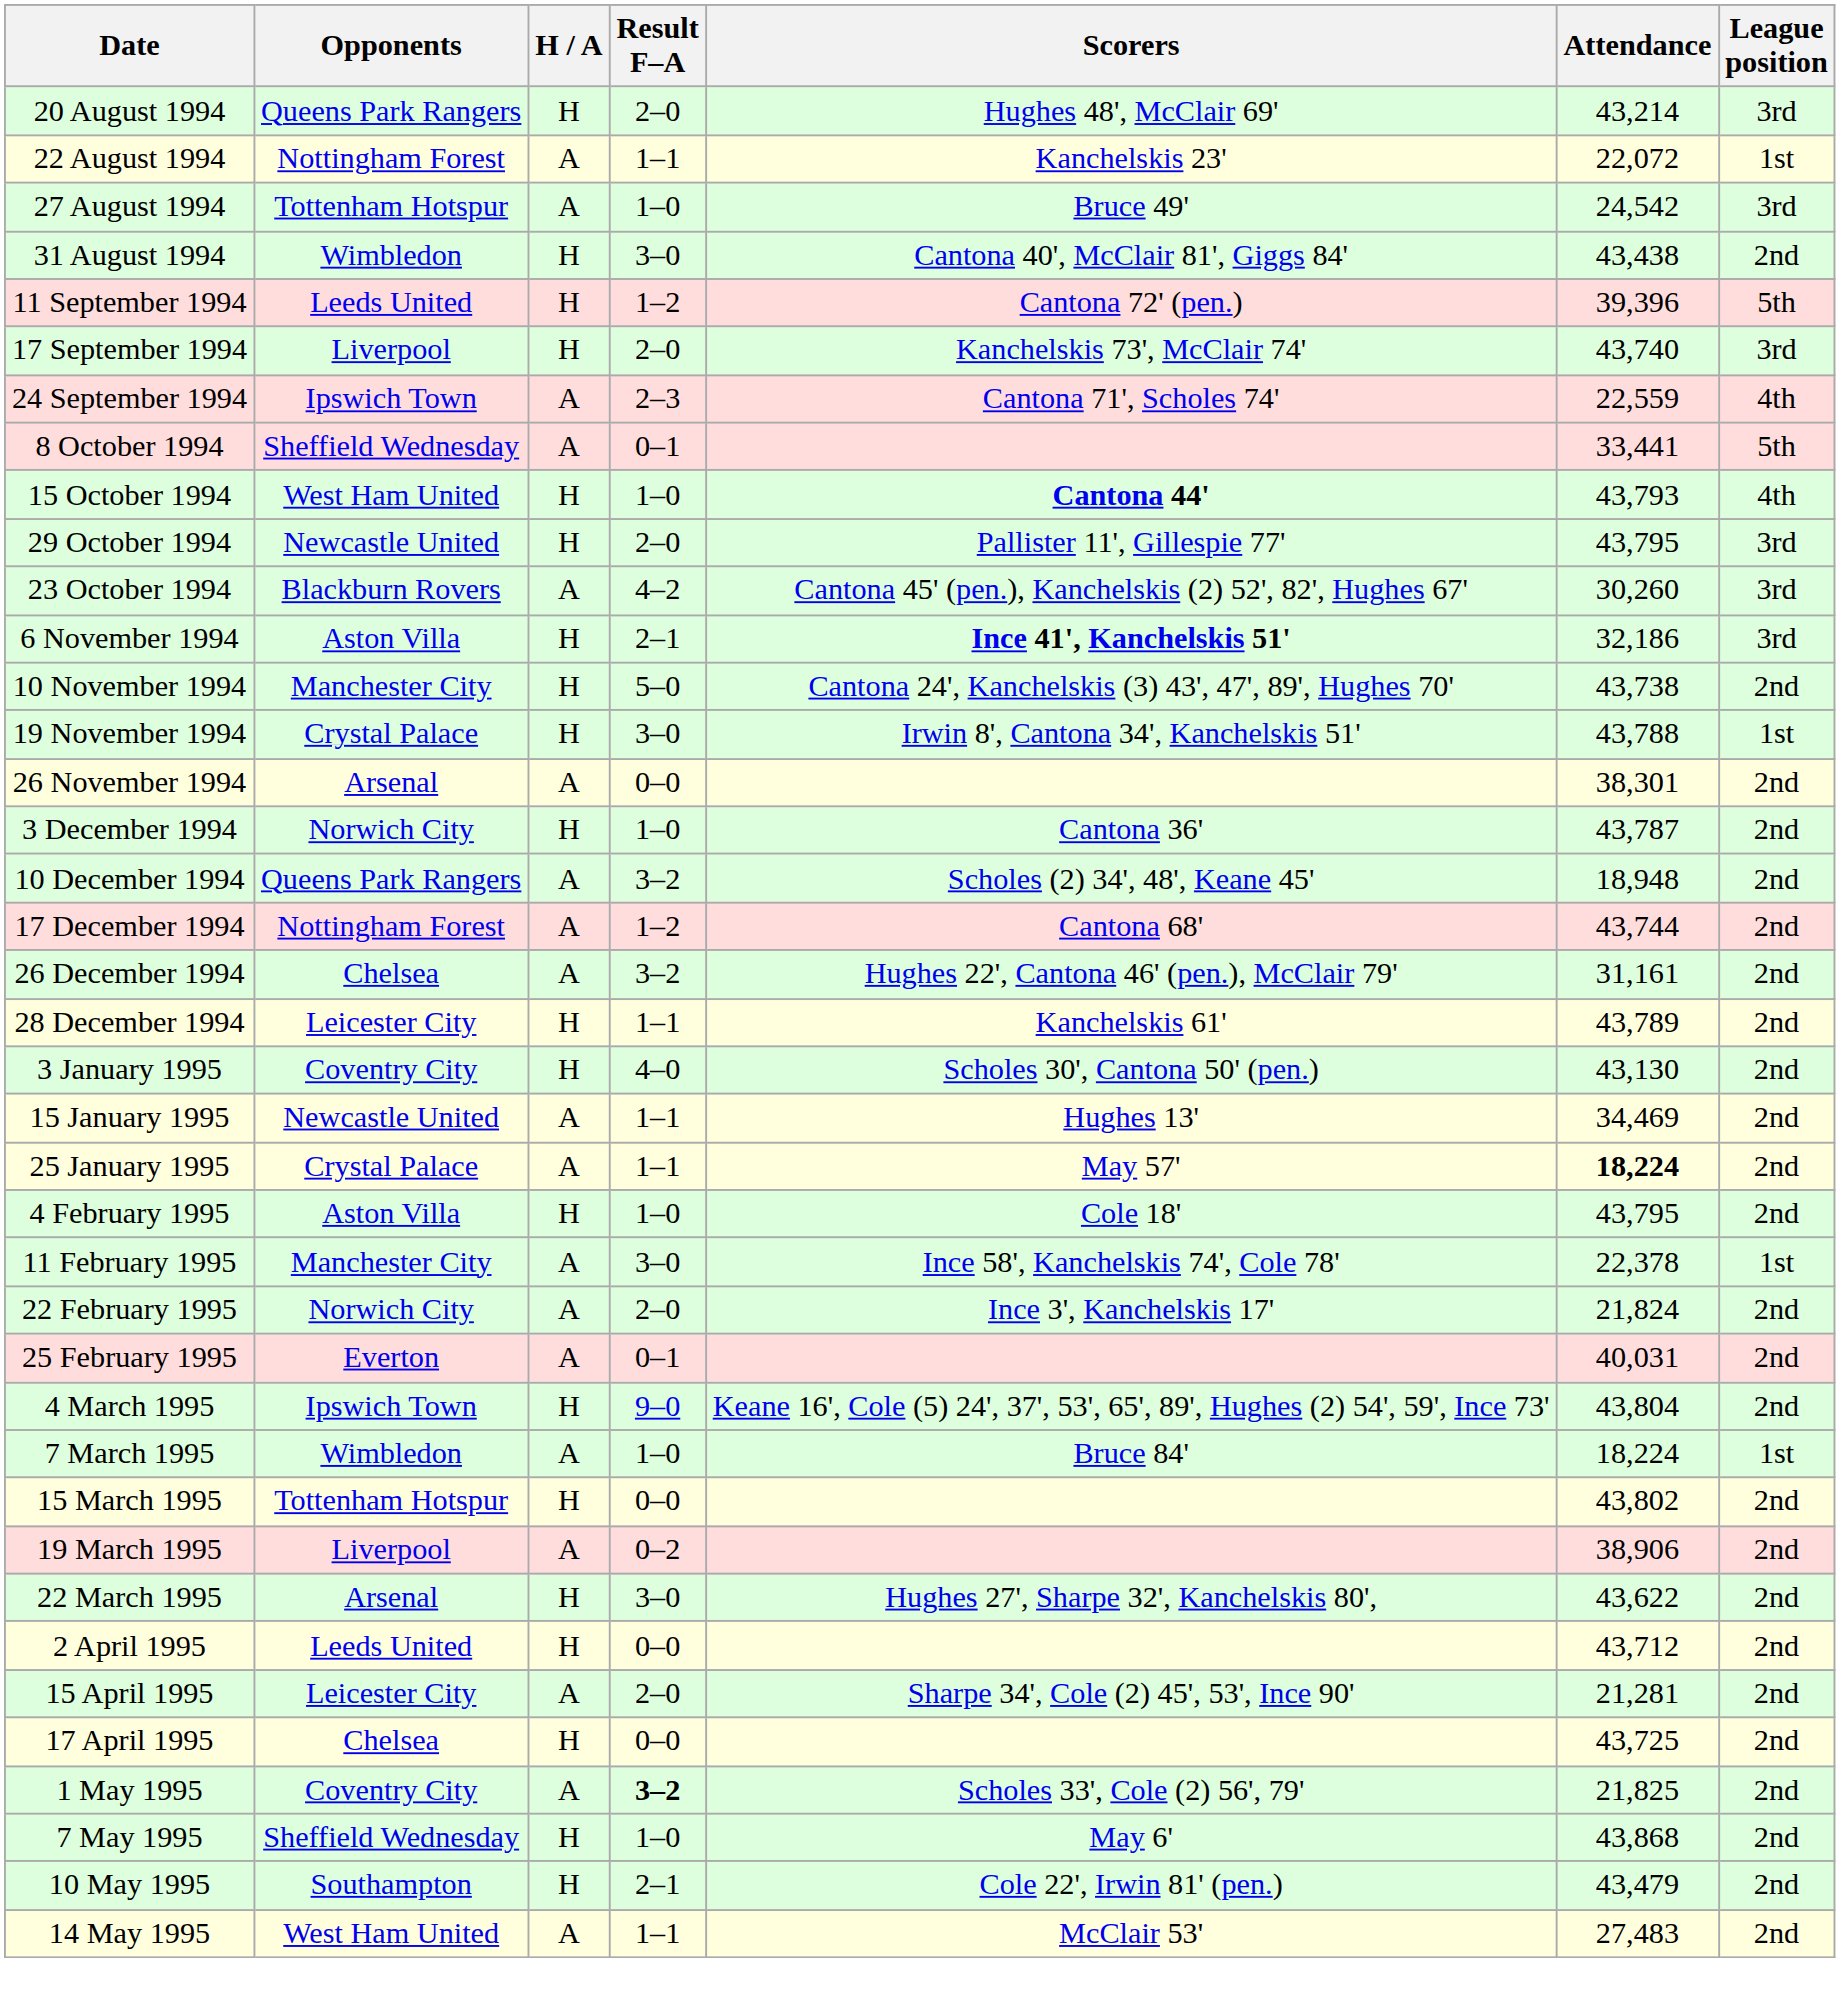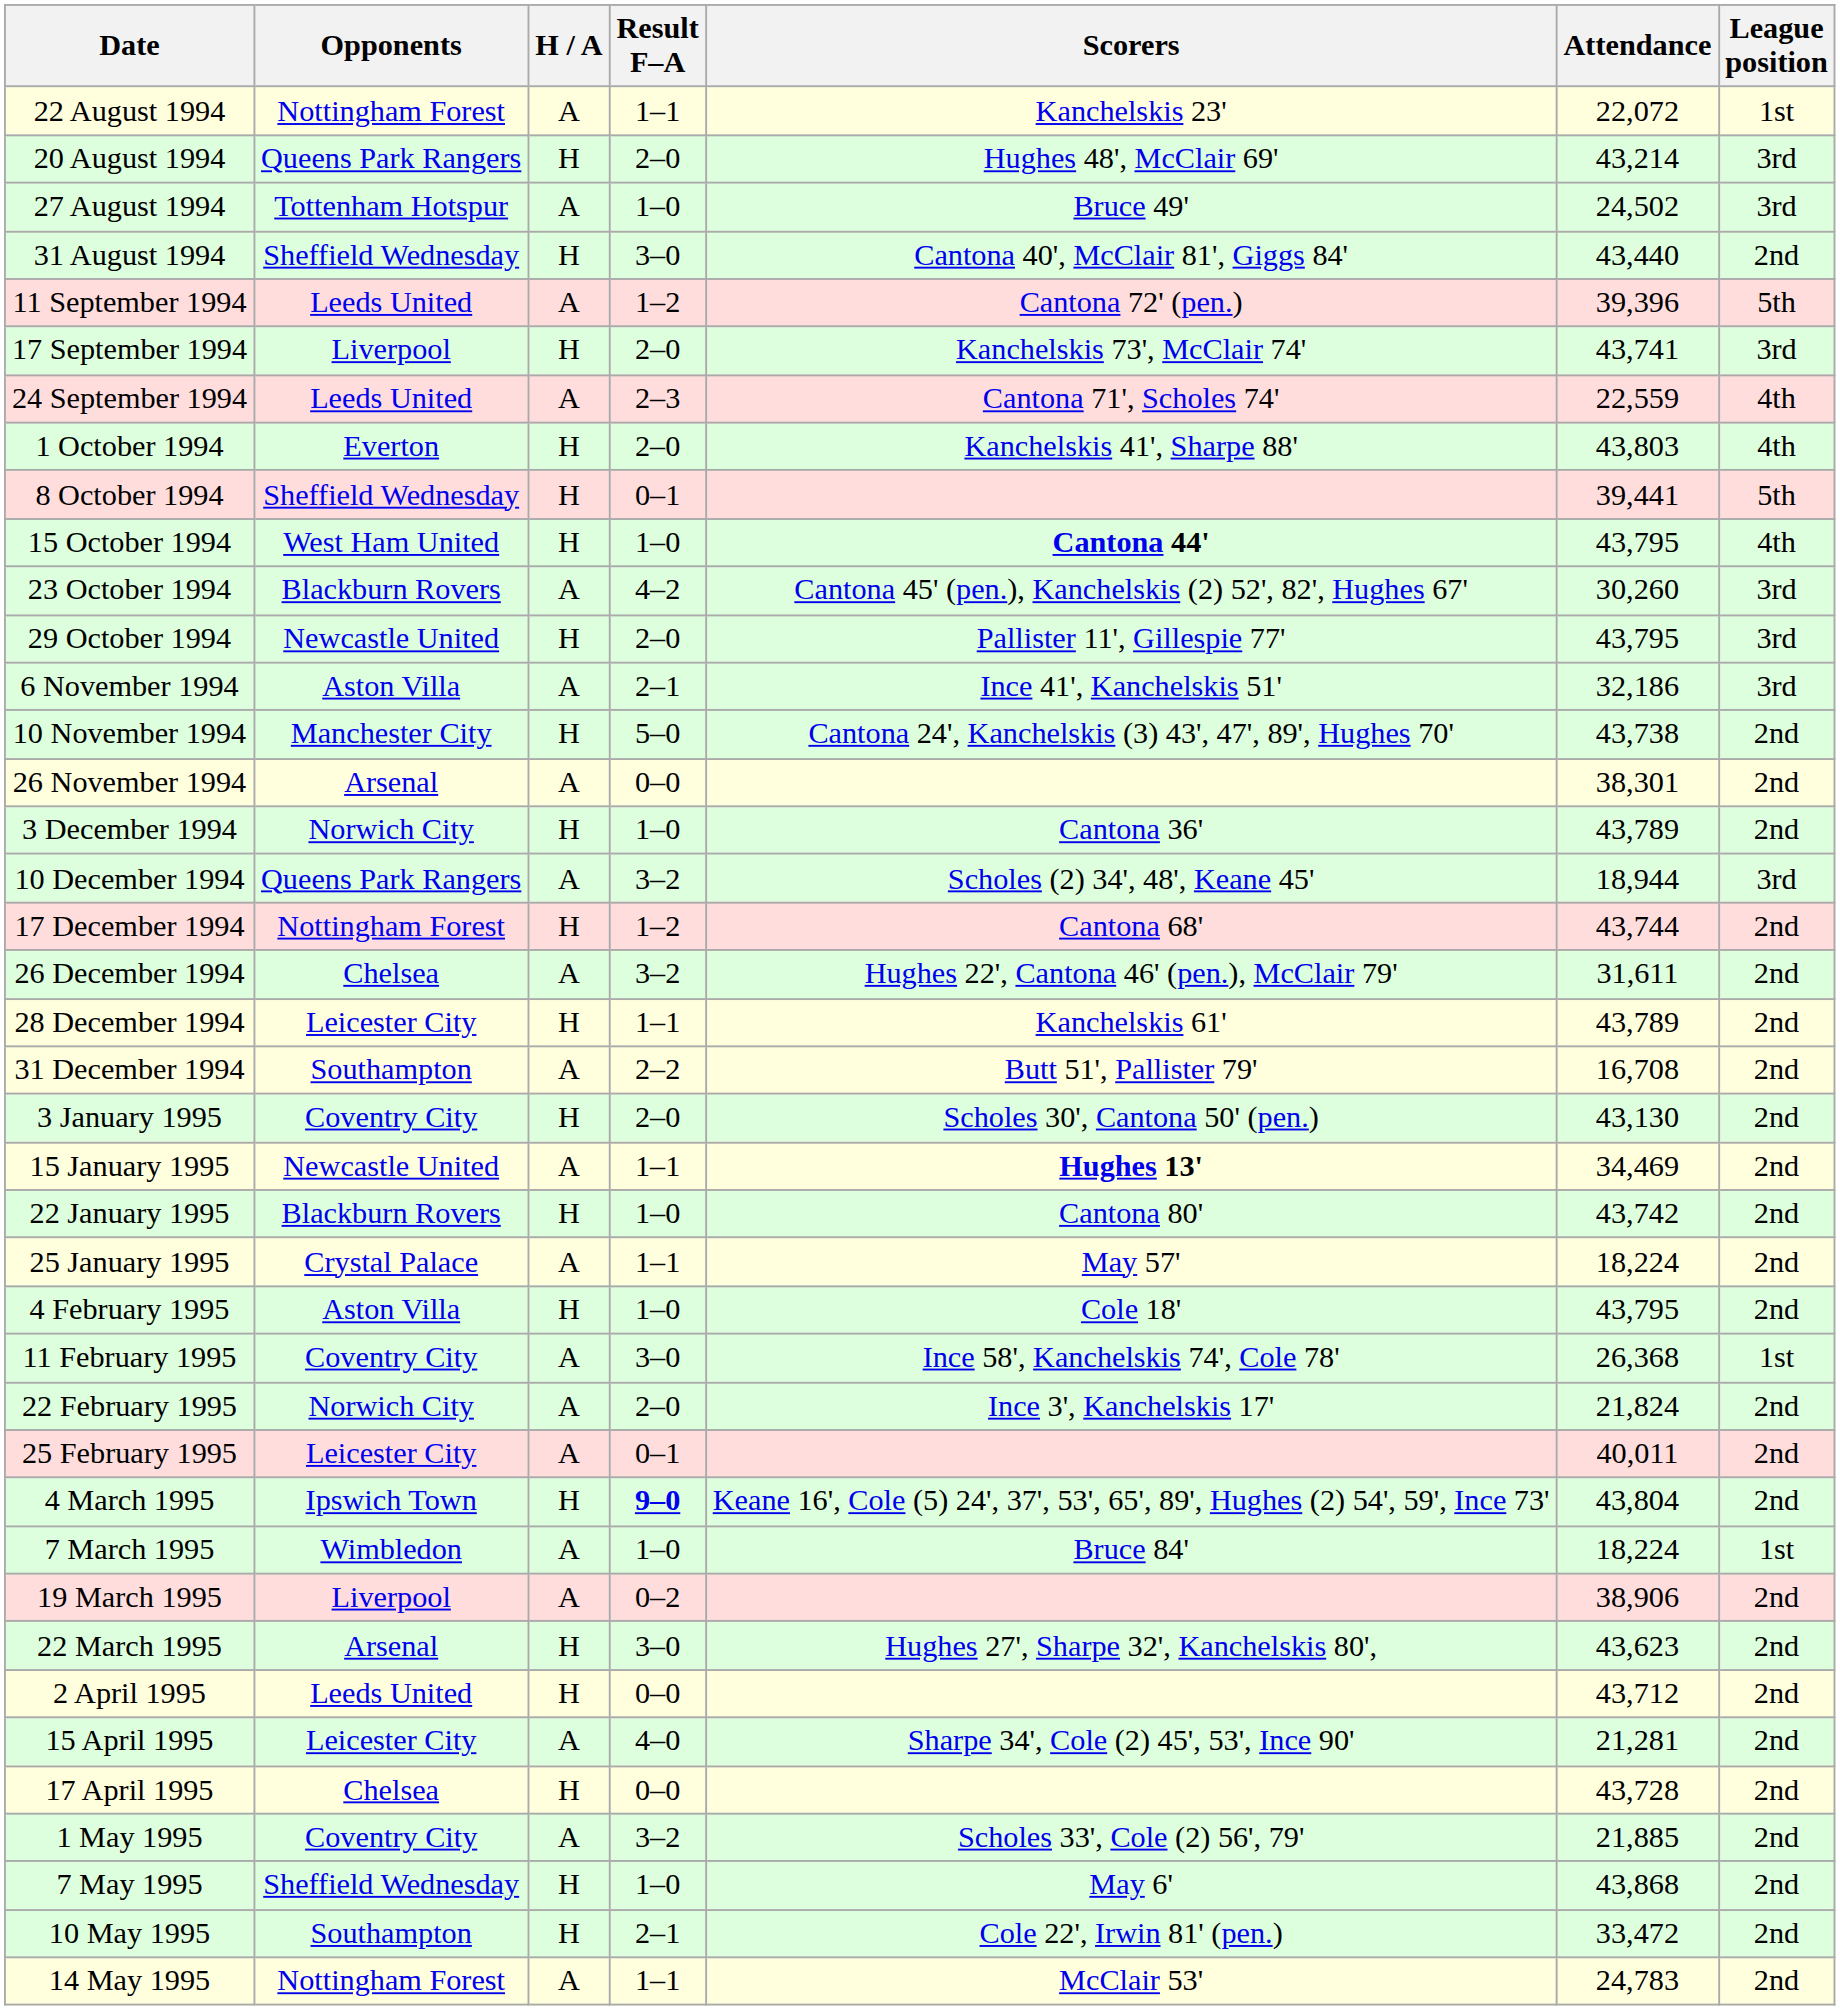rows swapped: 20 August 1994 <-> 22 August 1994
27 August 1994 | Attendance: 24,542 -> 24,502
31 August 1994 | Opponents: Wimbledon -> Sheffield Wednesday
31 August 1994 | Attendance: 43,438 -> 43,440
11 September 1994 | H / A: H -> A
17 September 1994 | Attendance: 43,740 -> 43,741
24 September 1994 | Opponents: Ipswich Town -> Leeds United
+ row: 1 October 1994 | Everton | H | 2–0 | Kanchelskis 41', Sharpe 88' | 43,803 | 4th
8 October 1994 | H / A: A -> H
8 October 1994 | Attendance: 33,441 -> 39,441
15 October 1994 | Attendance: 43,793 -> 43,795
rows swapped: 23 October 1994 <-> 29 October 1994
6 November 1994 | H / A: H -> A
6 November 1994 | Scorers: bold -> normal
- row: 19 November 1994 | Crystal Palace | H | 3–0 | Irwin 8', Cantona 34', Kanchelskis 51' | 43,788 | 1st
3 December 1994 | Attendance: 43,787 -> 43,789
10 December 1994 | Attendance: 18,948 -> 18,944
10 December 1994 | League position: 2nd -> 3rd
17 December 1994 | H / A: A -> H
26 December 1994 | Attendance: 31,161 -> 31,611
+ row: 31 December 1994 | Southampton | A | 2–2 | Butt 51', Pallister 79' | 16,708 | 2nd
3 January 1995 | Result F–A: 4–0 -> 2–0
15 January 1995 | Scorers: normal -> bold
+ row: 22 January 1995 | Blackburn Rovers | H | 1–0 | Cantona 80' | 43,742 | 2nd
25 January 1995 | Attendance: bold -> normal
11 February 1995 | Opponents: Manchester City -> Coventry City
11 February 1995 | Attendance: 22,378 -> 26,368
25 February 1995 | Opponents: Everton -> Leicester City
25 February 1995 | Attendance: 40,031 -> 40,011
4 March 1995 | Result F–A: normal -> bold
- row: 15 March 1995 | Tottenham Hotspur | H | 0–0 | 43,802 | 2nd
22 March 1995 | Attendance: 43,622 -> 43,623
15 April 1995 | Result F–A: 2–0 -> 4–0
17 April 1995 | Attendance: 43,725 -> 43,728
1 May 1995 | Result F–A: bold -> normal
1 May 1995 | Attendance: 21,825 -> 21,885
10 May 1995 | Attendance: 43,479 -> 33,472
14 May 1995 | Opponents: West Ham United -> Nottingham Forest
14 May 1995 | Attendance: 27,483 -> 24,783
